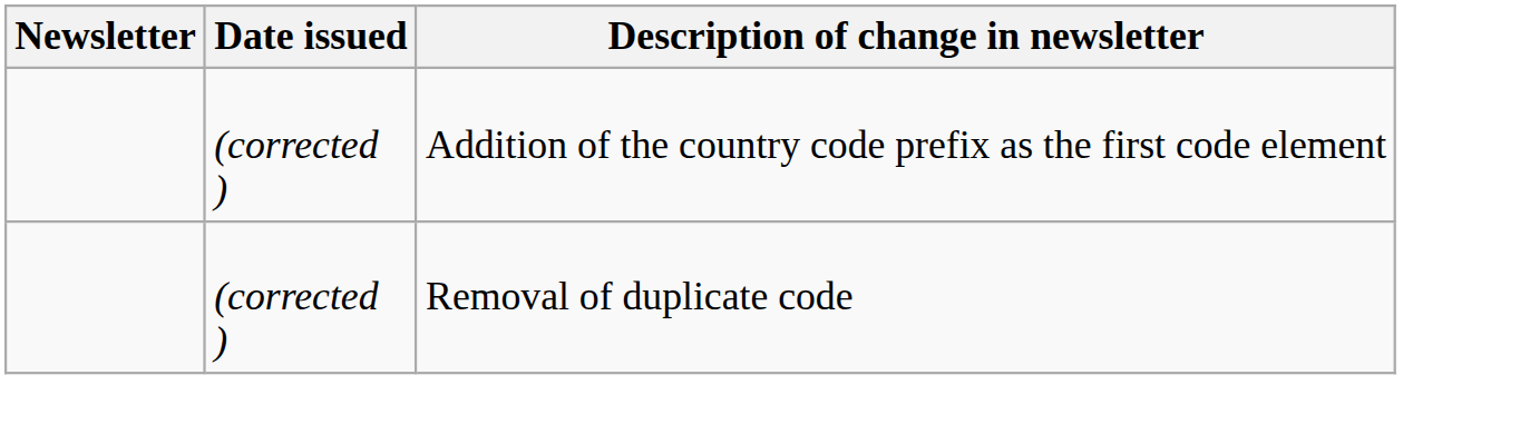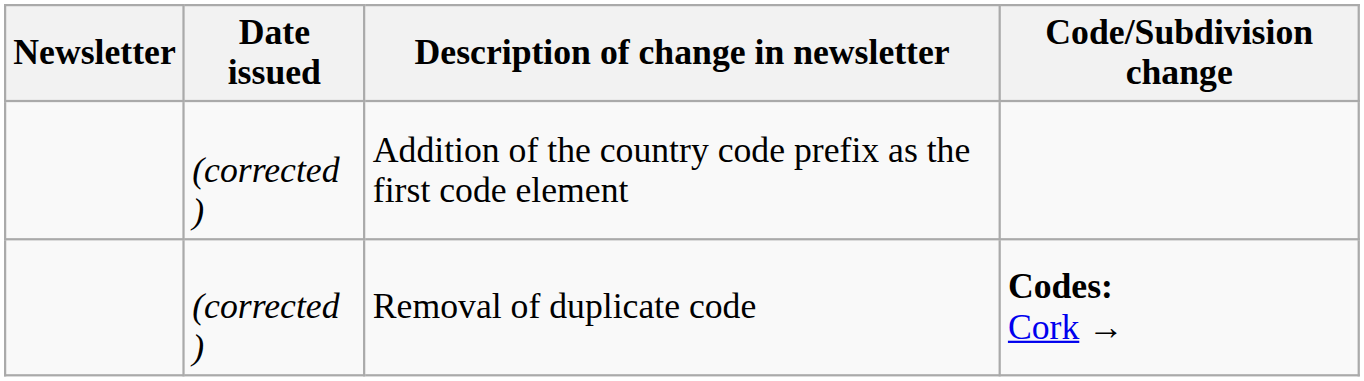+ column: Code/Subdivision change | Codes: Cork →
